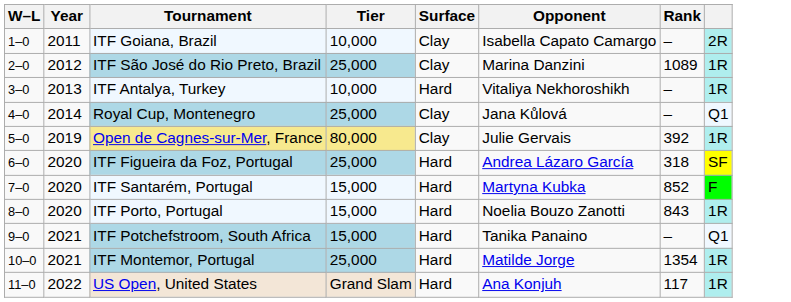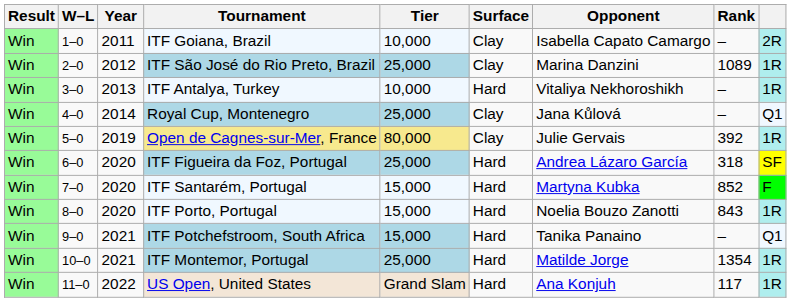+ column: Result | Win | Win | Win | Win | Win | Win | Win | Win | Win | Win | Win
